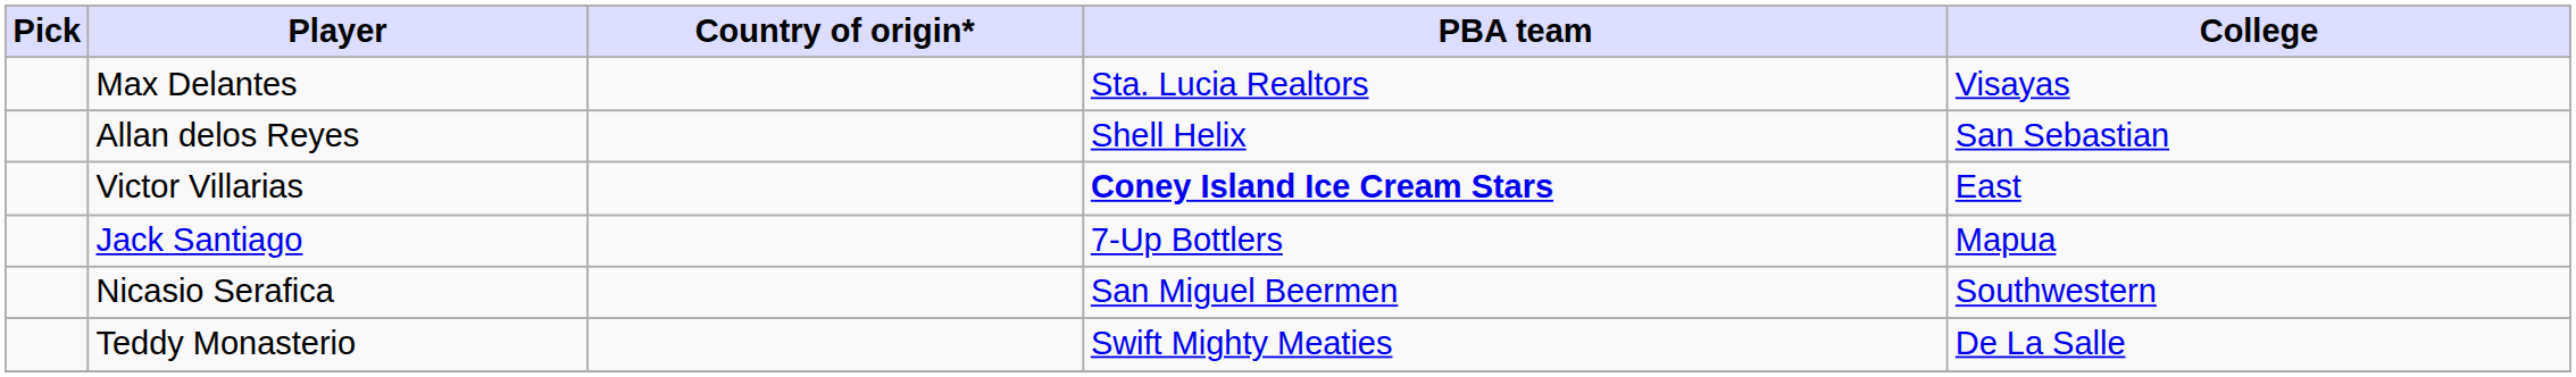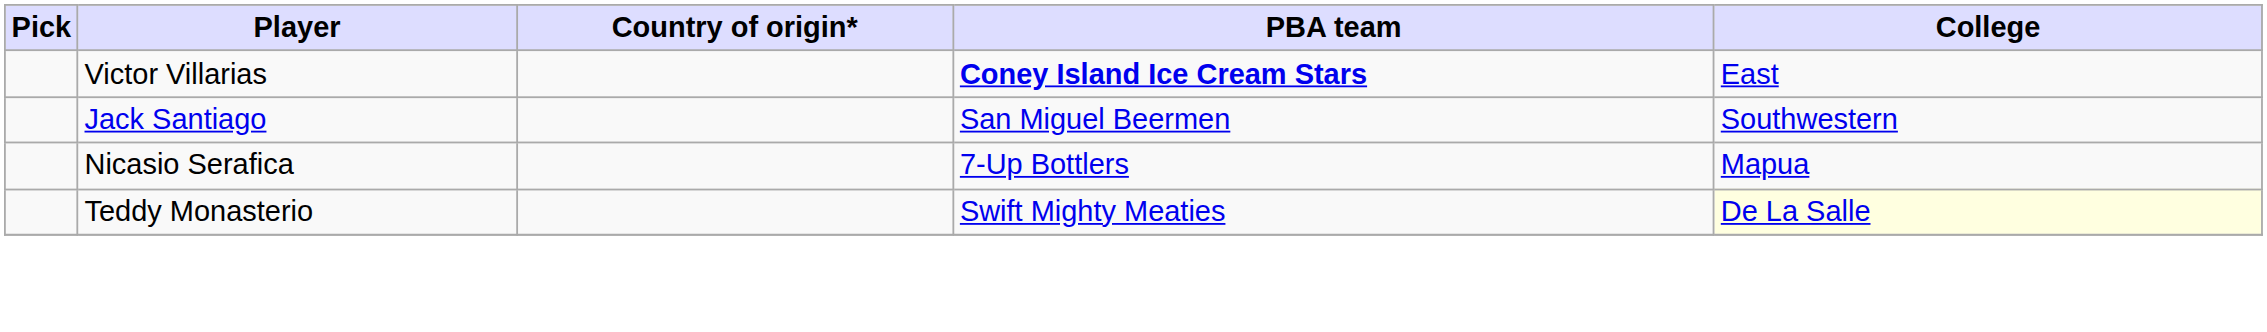- row: Max Delantes | Sta. Lucia Realtors | Visayas
- row: Allan delos Reyes | Shell Helix | San Sebastian
Jack Santiago | PBA team: 7-Up Bottlers -> San Miguel Beermen
Jack Santiago | College: Mapua -> Southwestern
Nicasio Serafica | PBA team: San Miguel Beermen -> 7-Up Bottlers
Nicasio Serafica | College: Southwestern -> Mapua
Teddy Monasterio | College: no background -> lightyellow background
